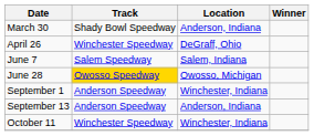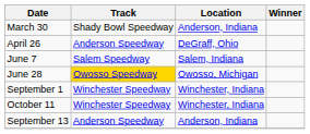April 26 | Track: Winchester Speedway -> Anderson Speedway
September 1 | Track: Anderson Speedway -> Winchester Speedway
rows swapped: September 13 <-> October 11
